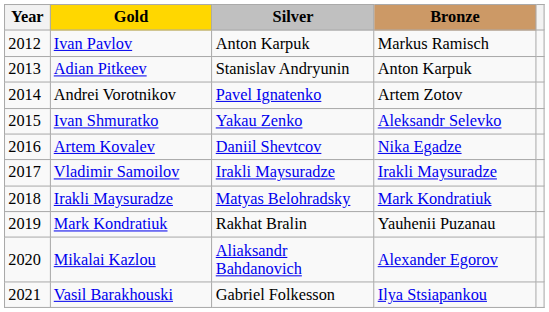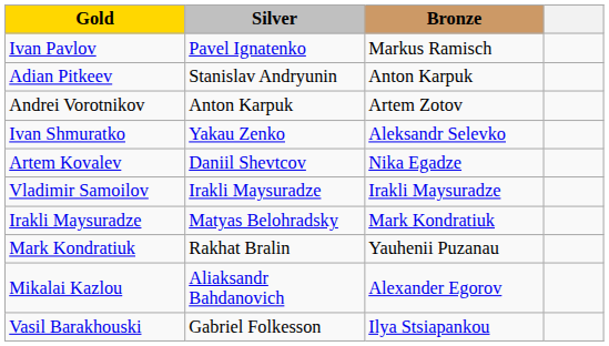- column: Year | 2012 | 2013 | 2014 | 2015 | 2016 | 2017 | 2018 | 2019 | 2020 | 2021
Ivan Pavlov | Silver: Anton Karpuk -> Pavel Ignatenko
Andrei Vorotnikov | Silver: Pavel Ignatenko -> Anton Karpuk
